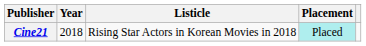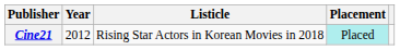Cine21 | Year: 2018 -> 2012
